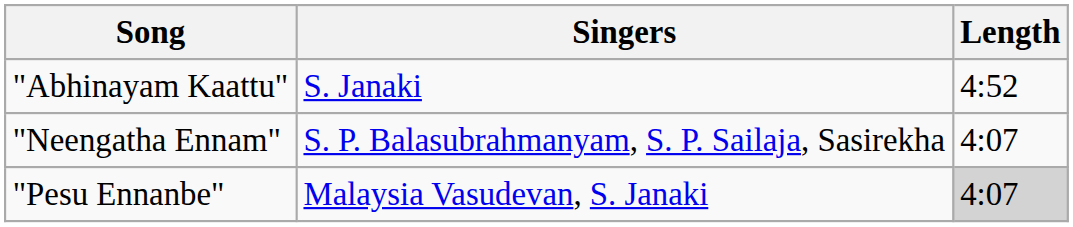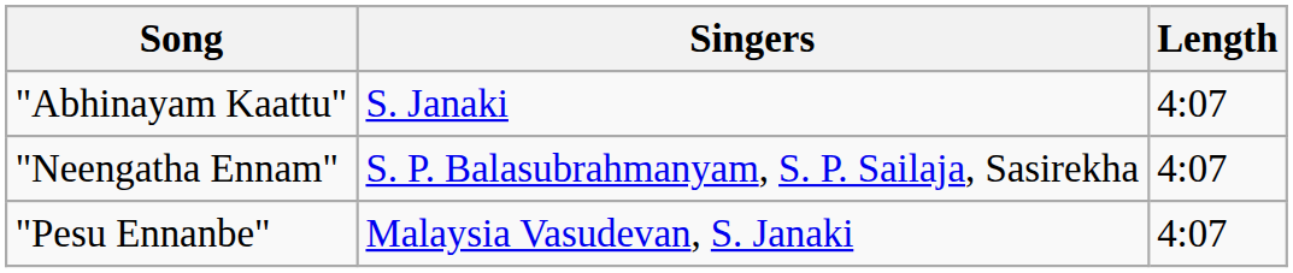"Abhinayam Kaattu" | Length: 4:52 -> 4:07
"Pesu Ennanbe" | Length: lightgrey background -> no background
